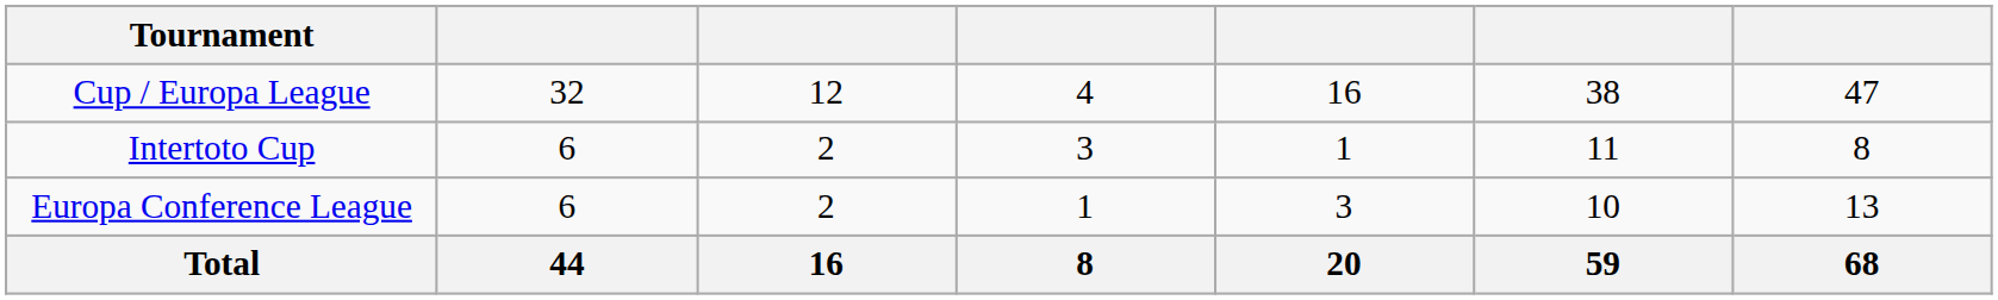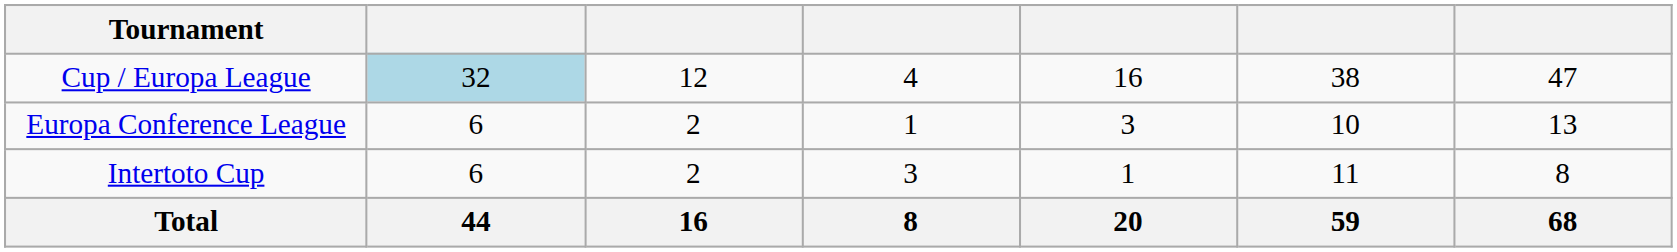Cup / Europa League | column 2: no background -> lightblue background
rows swapped: Europa Conference League <-> Intertoto Cup
